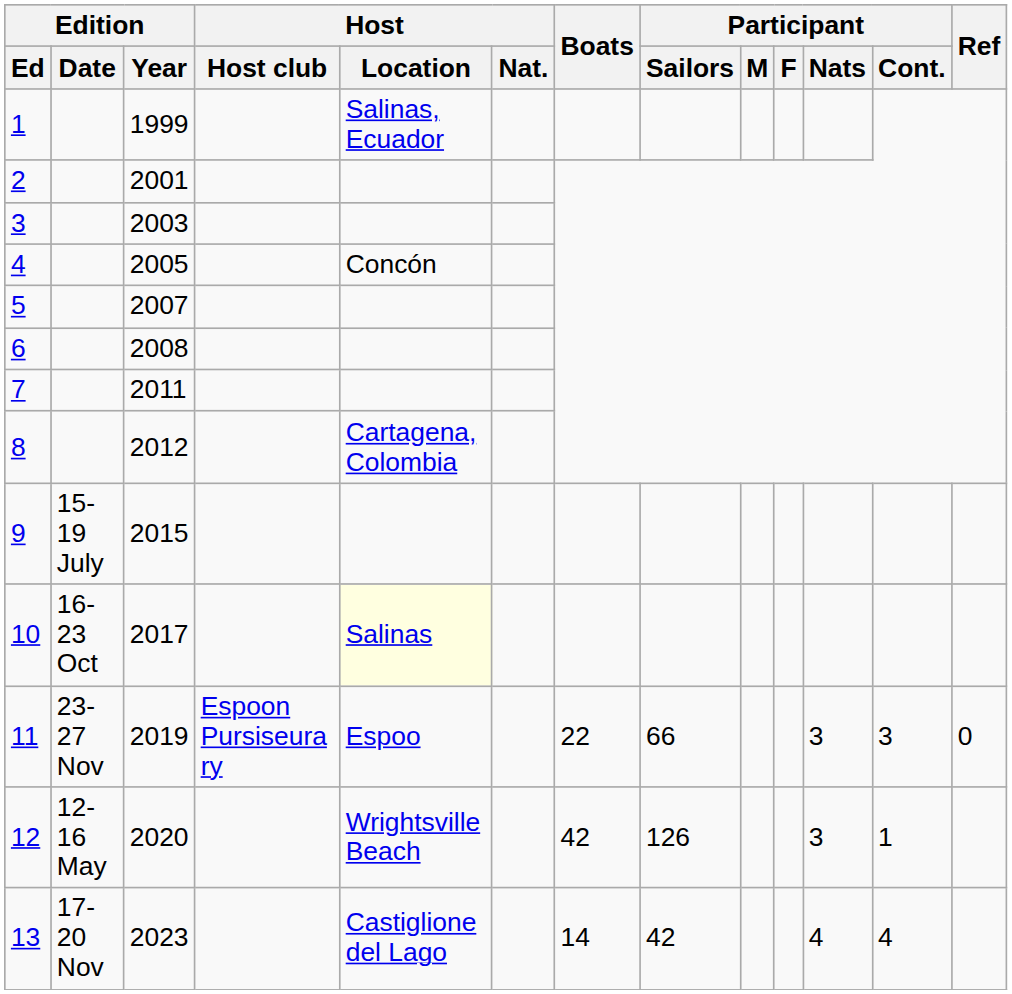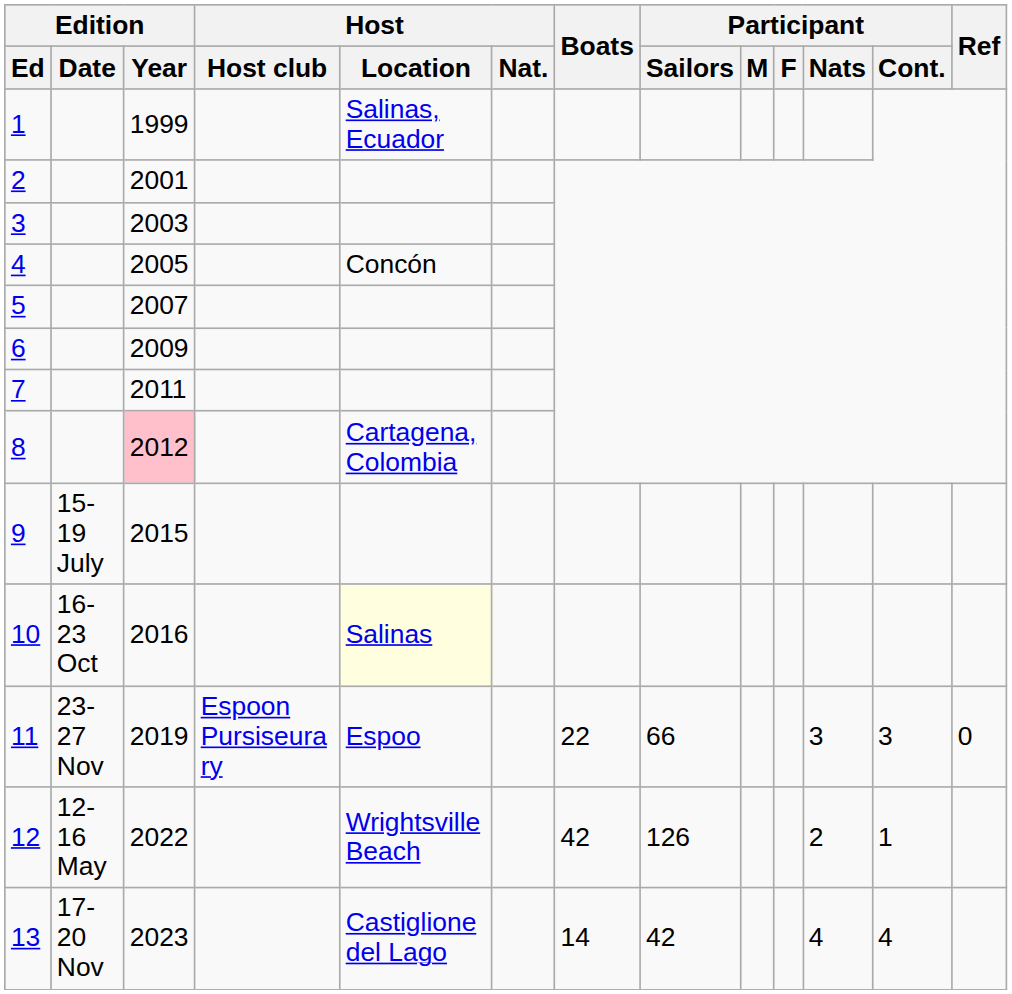6 | Edition / Year: 2008 -> 2009
8 | Edition / Year: no background -> pink background
10 | Edition / Year: 2017 -> 2016
12 | Edition / Year: 2020 -> 2022
12 | Participant / Nats: 3 -> 2
